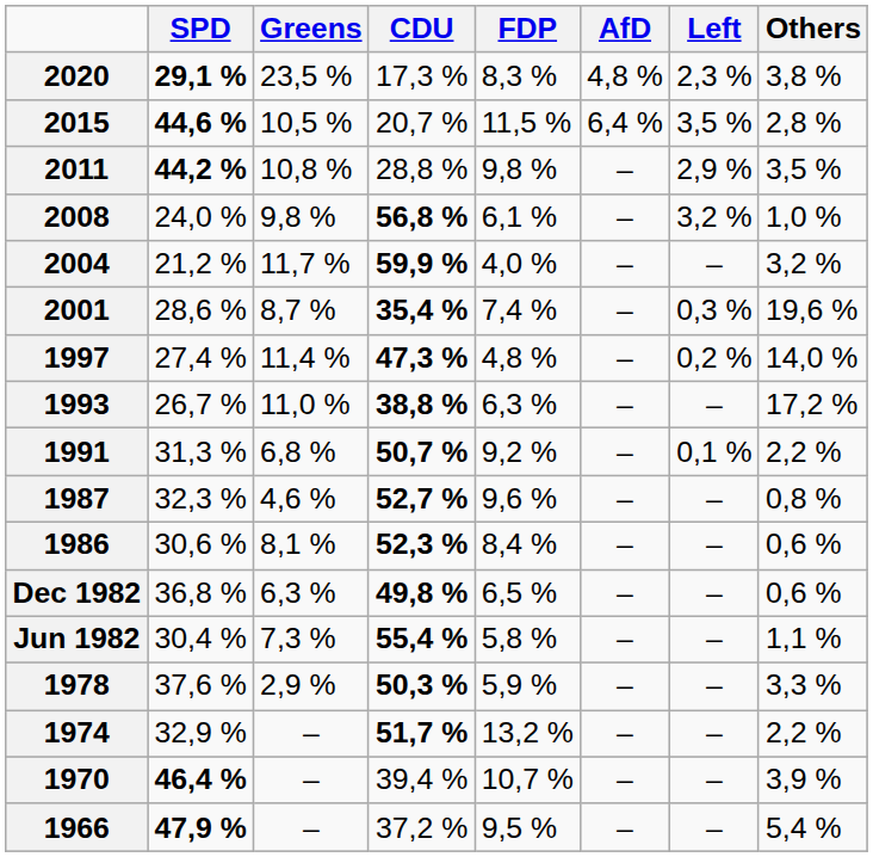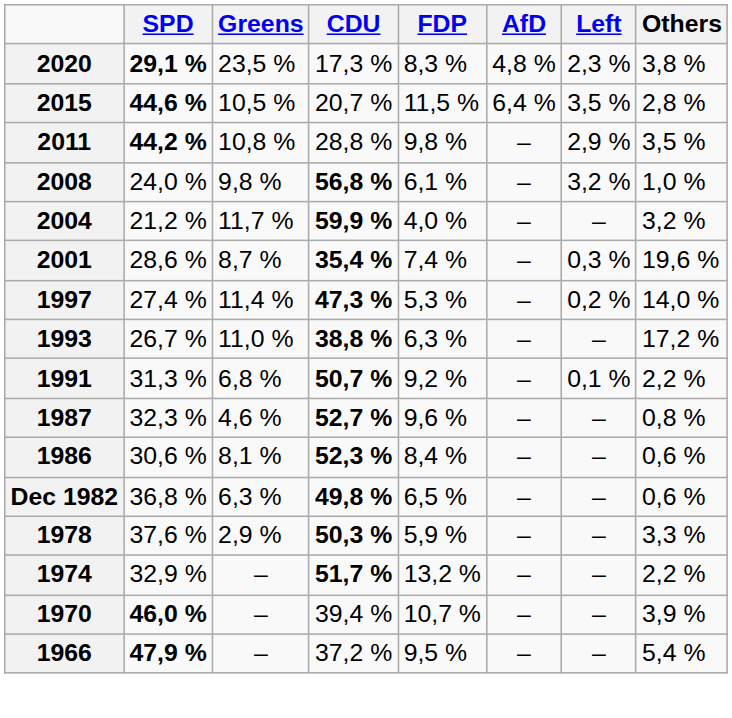1997 | FDP: 4,8 % -> 5,3 %
- row: Jun 1982 | 30,4 % | 7,3 % | 55,4 % | 5,8 % | – | – | 1,1 %
1970 | SPD: 46,4 % -> 46,0 %
